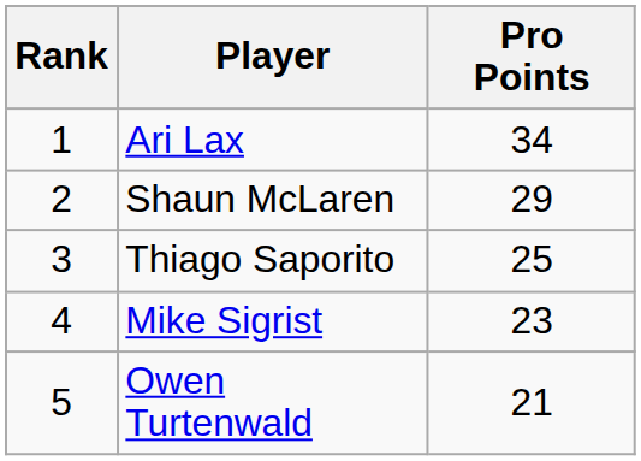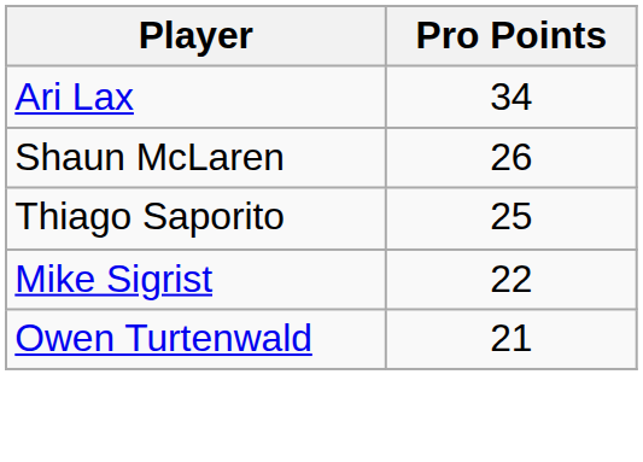- column: Rank | 1 | 2 | 3 | 4 | 5
Shaun McLaren | Pro Points: 29 -> 26
Mike Sigrist | Pro Points: 23 -> 22
